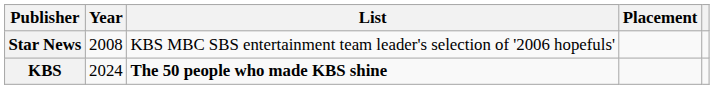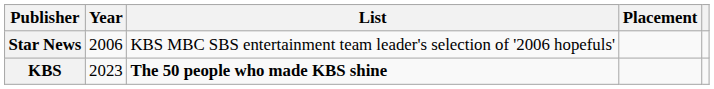Star News | Year: 2008 -> 2006
KBS | Year: 2024 -> 2023
